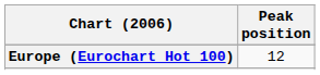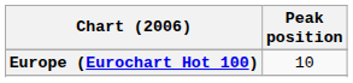Europe (Eurochart Hot 100) | Peak position: 12 -> 10
